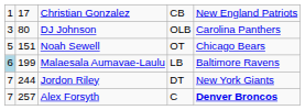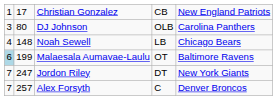Noah Sewell | column 1: 5 -> 4
Noah Sewell | column 2: 151 -> 148
Noah Sewell | column 4: OT -> LB
Malaesala Aumavae-Laulu | column 4: LB -> OT
Jordon Riley | column 2: 244 -> 247
Alex Forsyth | column 5: bold -> normal
